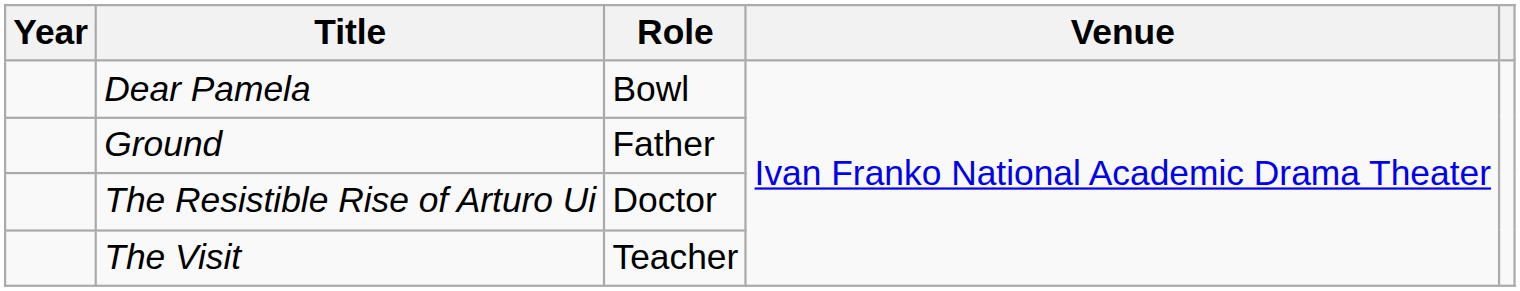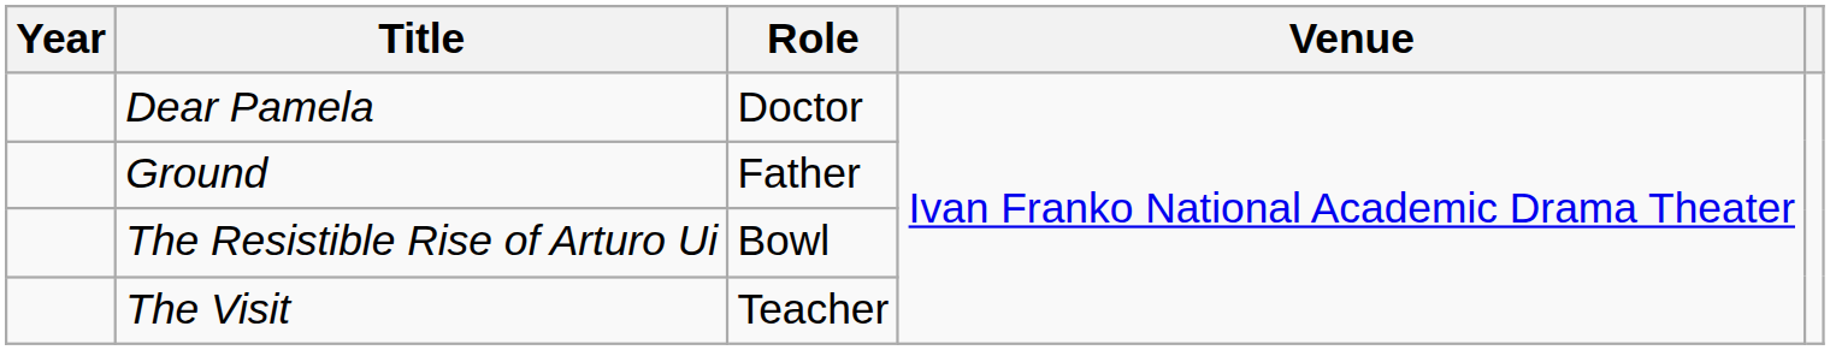Dear Pamela | Role: Bowl -> Doctor
The Resistible Rise of Arturo Ui | Role: Doctor -> Bowl
